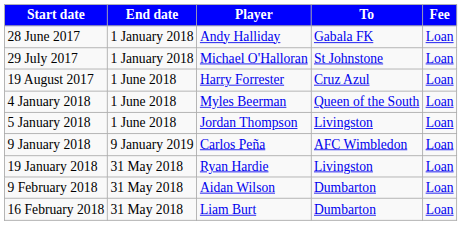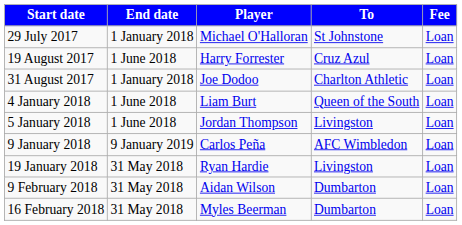- row: 28 June 2017 | 1 January 2018 | Andy Halliday | Gabala FK | Loan
+ row: 31 August 2017 | 1 January 2018 | Joe Dodoo | Charlton Athletic | Loan
4 January 2018 | Player: Myles Beerman -> Liam Burt
16 February 2018 | Player: Liam Burt -> Myles Beerman
